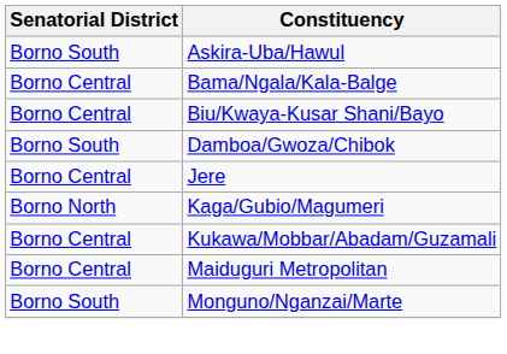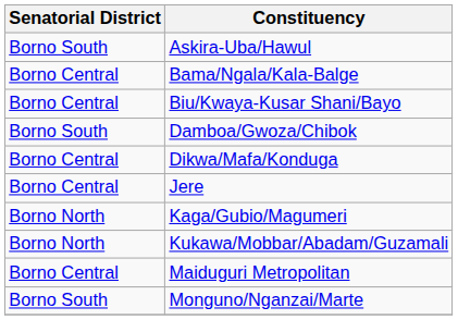+ row: Borno Central | Dikwa/Mafa/Konduga
Kukawa/Mobbar/Abadam/Guzamali | Senatorial District: Borno Central -> Borno North
